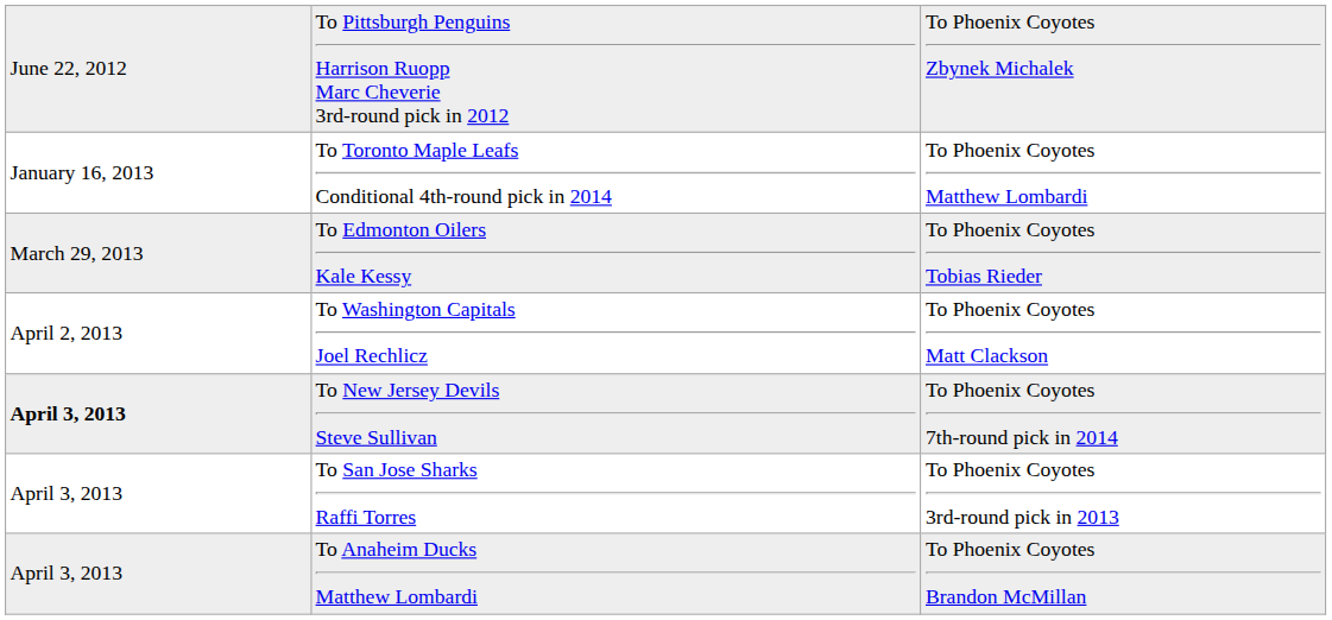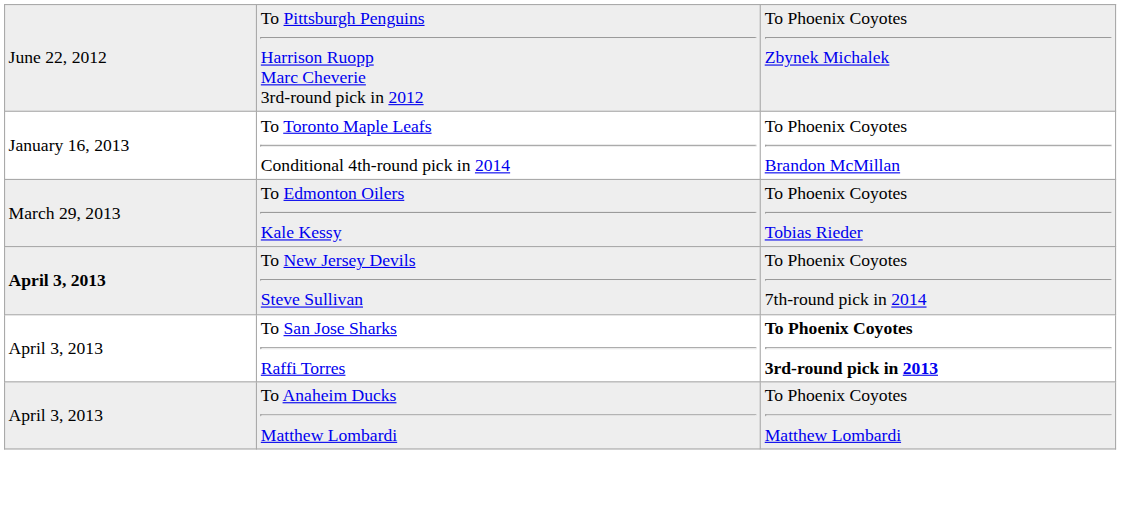To Toronto Maple Leafs Conditional 4th-round pick in 2014 | column 3: To Phoenix Coyotes Matthew Lombardi -> To Phoenix Coyotes Brandon McMillan
- row: April 2, 2013 | To Washington Capitals Joel Rechlicz | To Phoenix Coyotes Matt Clackson
To San Jose Sharks Raffi Torres | column 3: normal -> bold
To Anaheim Ducks Matthew Lombardi | column 3: To Phoenix Coyotes Brandon McMillan -> To Phoenix Coyotes Matthew Lombardi
